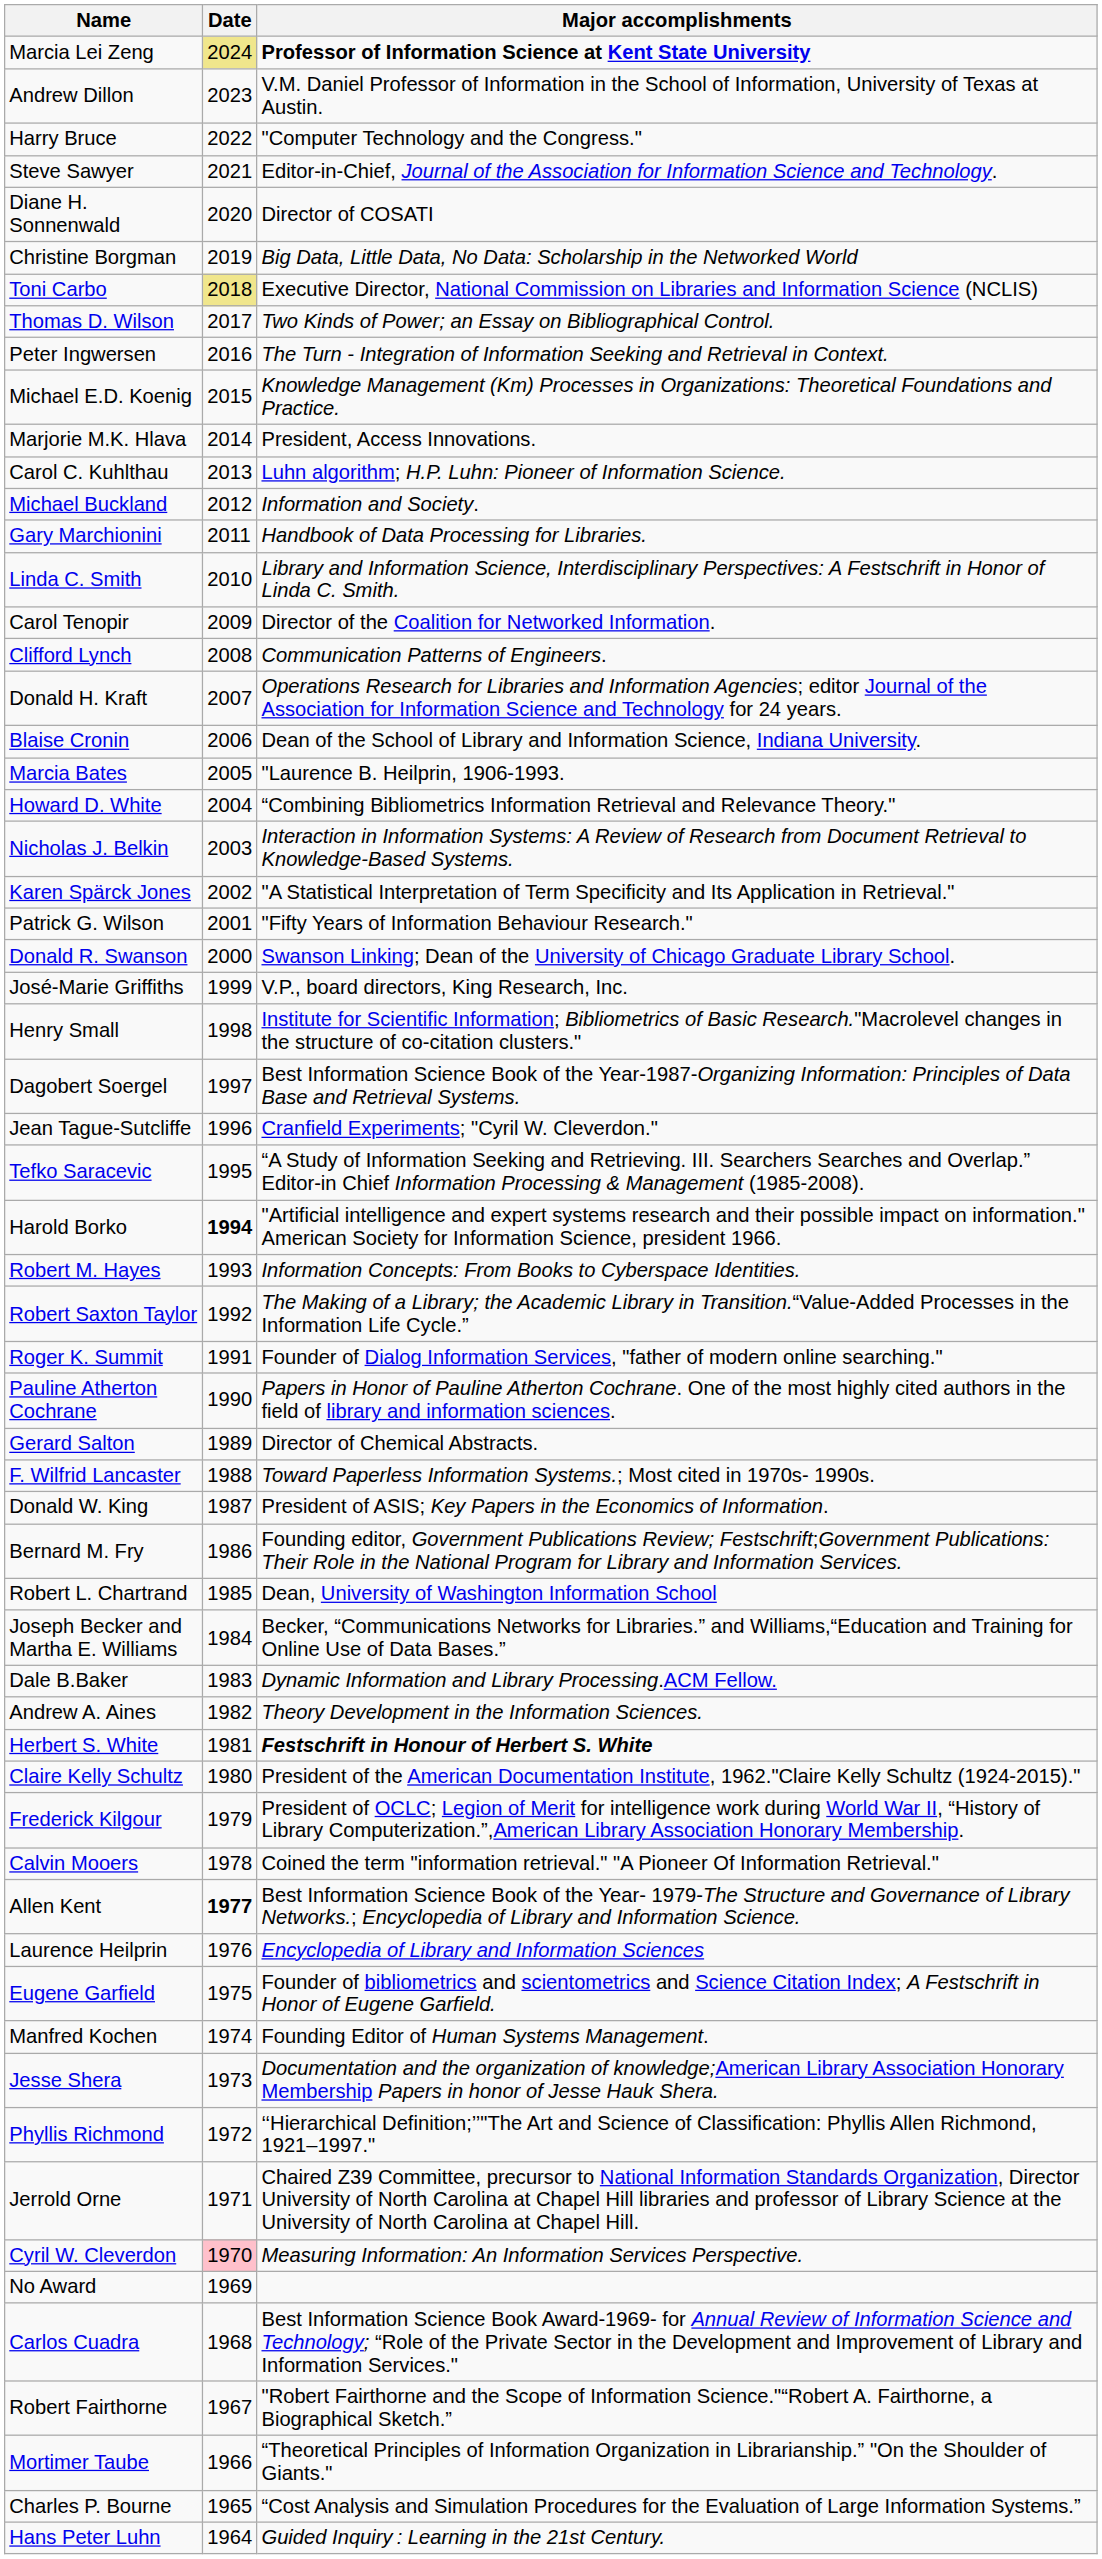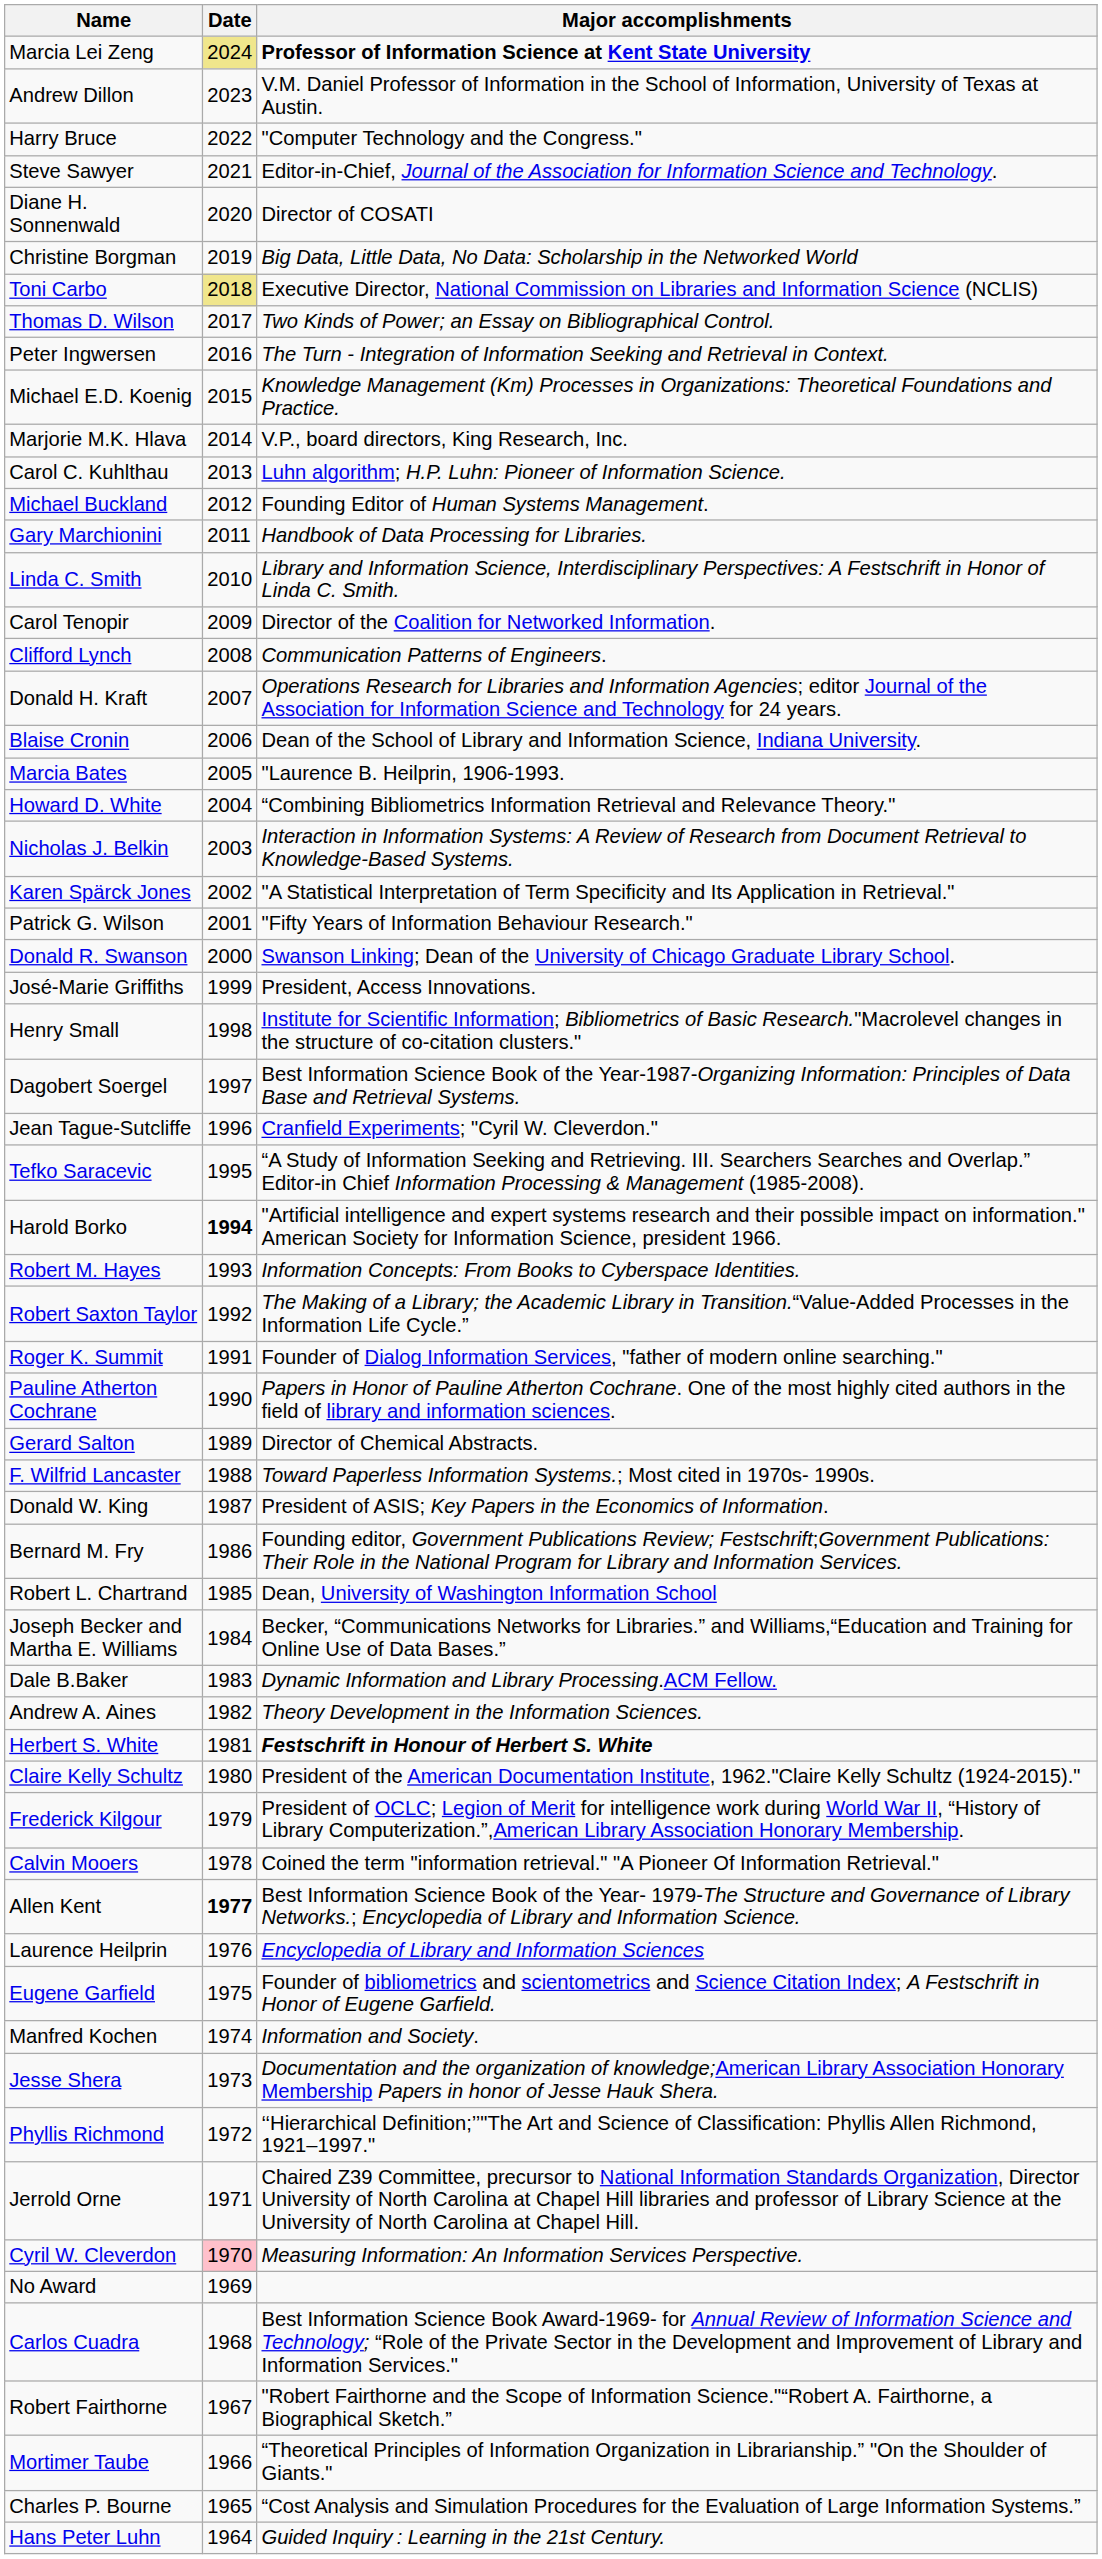Marjorie M.K. Hlava | Major accomplishments: President, Access Innovations. -> V.P., board directors, King Research, Inc.
Michael Buckland | Major accomplishments: Information and Society. -> Founding Editor of Human Systems Management.
José-Marie Griffiths | Major accomplishments: V.P., board directors, King Research, Inc. -> President, Access Innovations.
Manfred Kochen | Major accomplishments: Founding Editor of Human Systems Management. -> Information and Society.
